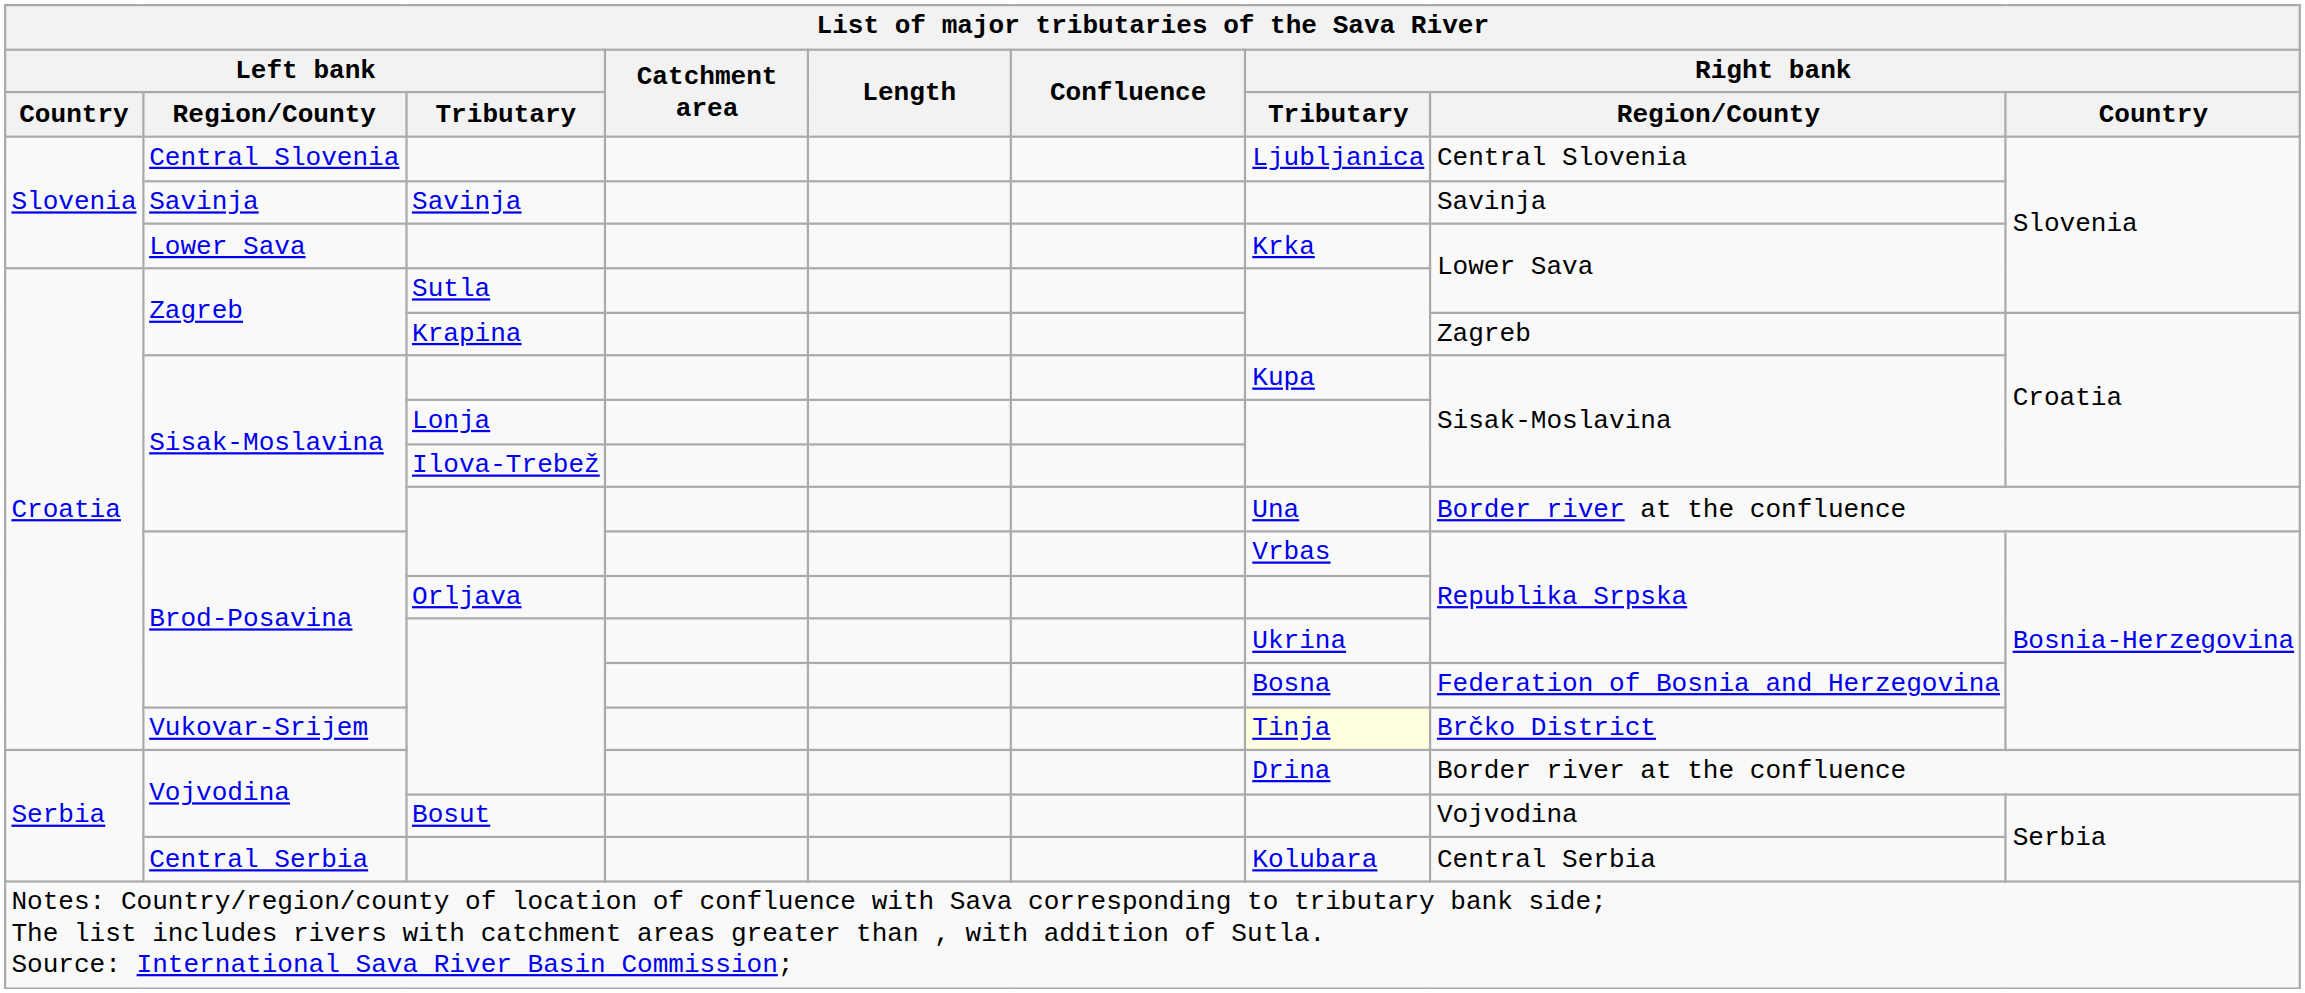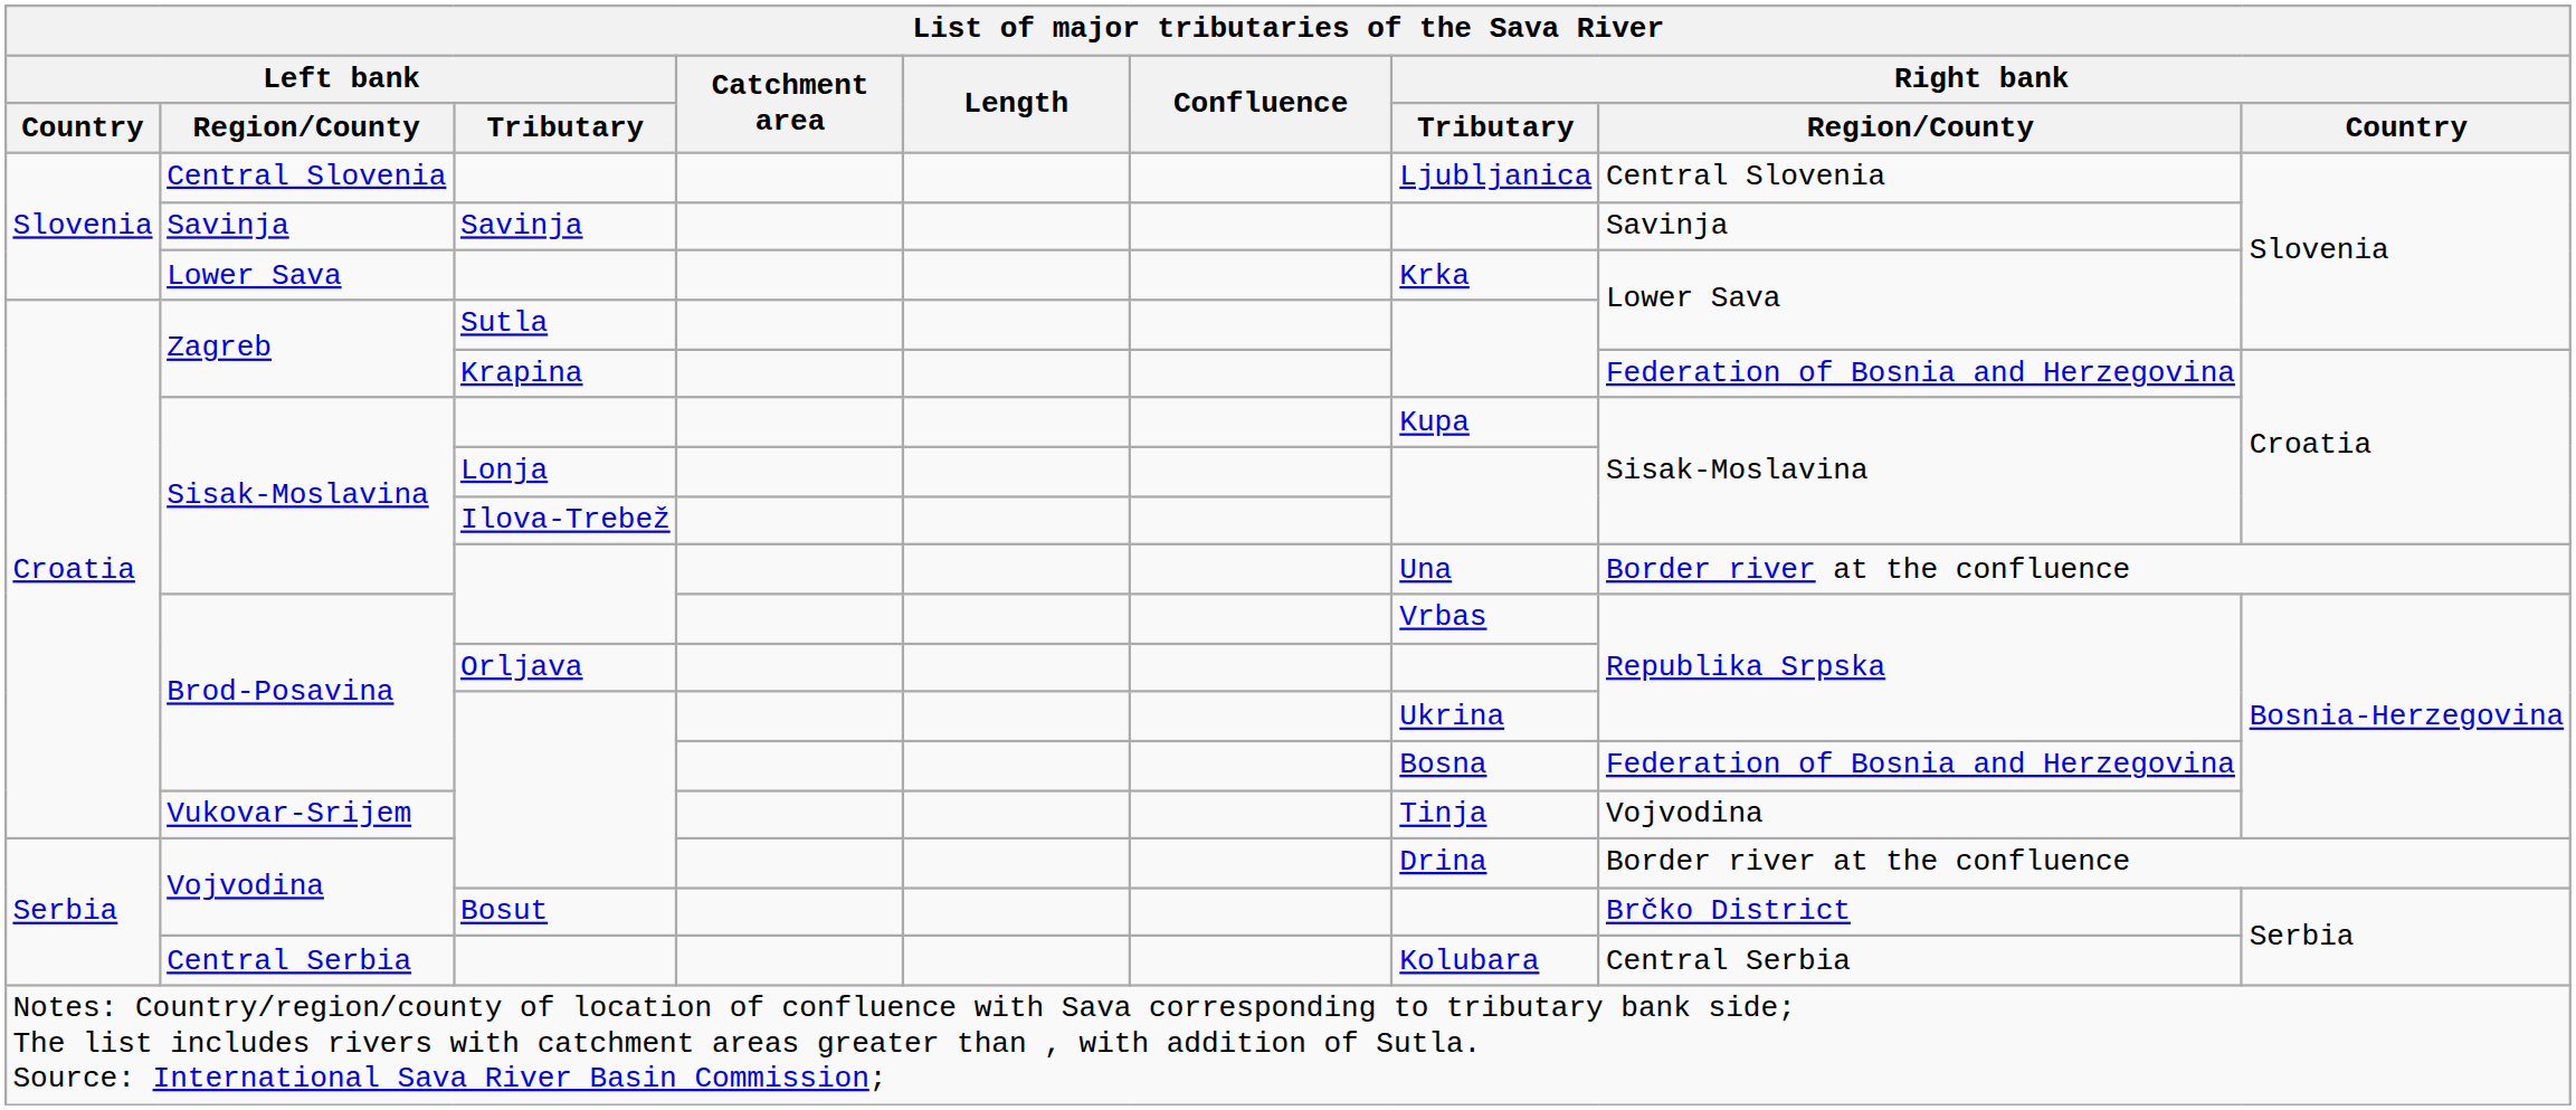Zagreb / Krapina | Right bank / Region/County: Zagreb -> Federation of Bosnia and Herzegovina
Vukovar-Srijem | Right bank / Tributary: lightyellow background -> no background
Vukovar-Srijem | Right bank / Region/County: Brčko District -> Vojvodina
Vojvodina / Bosut | Right bank / Region/County: Vojvodina -> Brčko District
